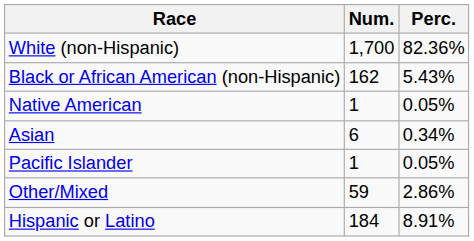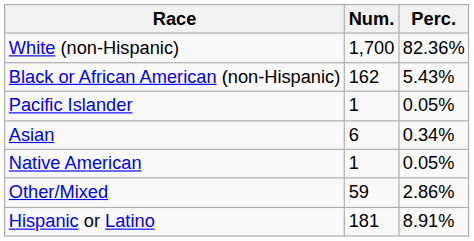rows swapped: Native American <-> Pacific Islander
Hispanic or Latino | Num.: 184 -> 181
